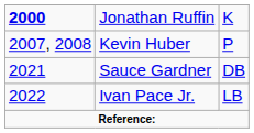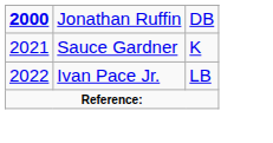Jonathan Ruffin | column 3: K -> DB
- row: 2007, 2008 | Kevin Huber | P
Sauce Gardner | column 3: DB -> K
